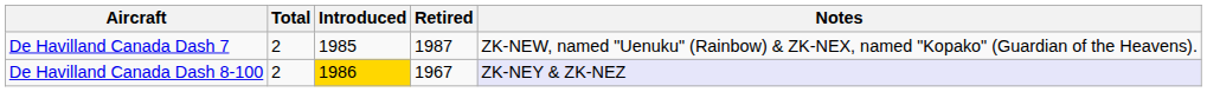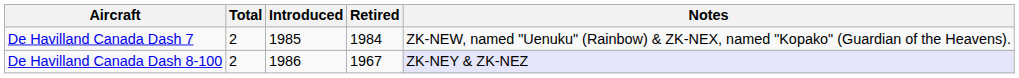De Havilland Canada Dash 7 | Retired: 1987 -> 1984
De Havilland Canada Dash 8-100 | Introduced: gold background -> no background
